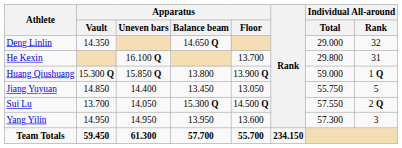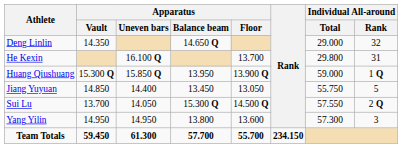Huang Qiushuang | Apparatus / Balance beam: 13.800 -> 13.950
Yang Yilin | Apparatus / Balance beam: 13.950 -> 13.800
